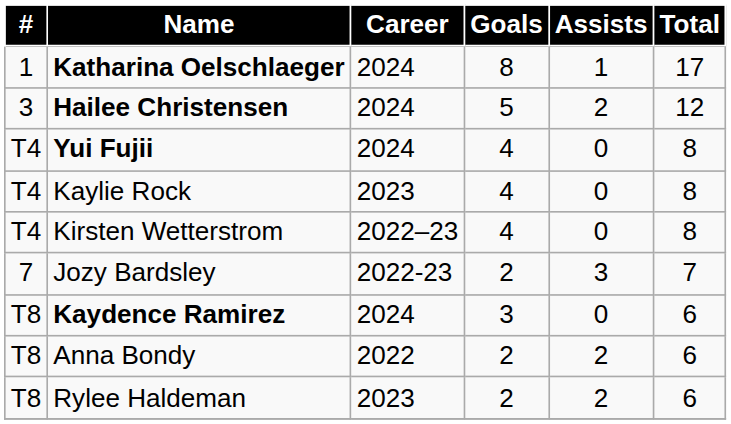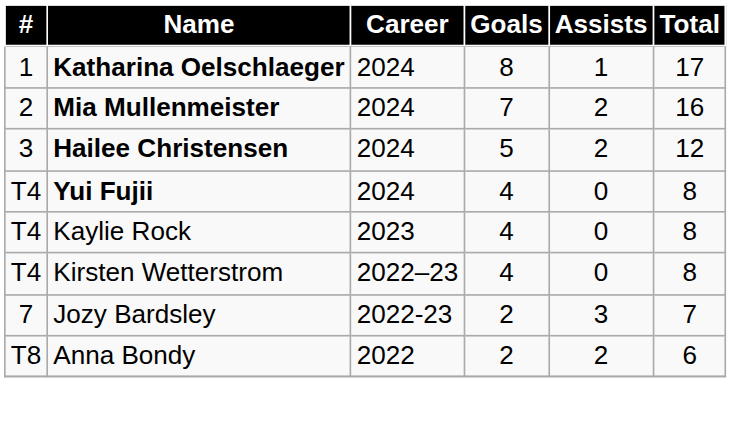+ row: 2 | Mia Mullenmeister | 2024 | 7 | 2 | 16
- row: T8 | Kaydence Ramirez | 2024 | 3 | 0 | 6
- row: T8 | Rylee Haldeman | 2023 | 2 | 2 | 6
